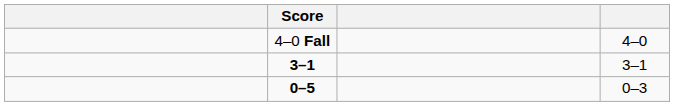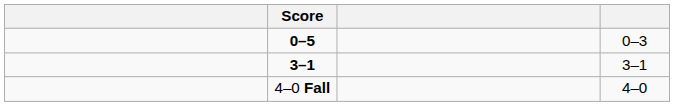rows swapped: 4–0 Fall <-> 0–5
